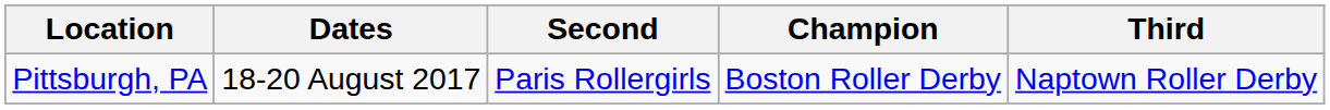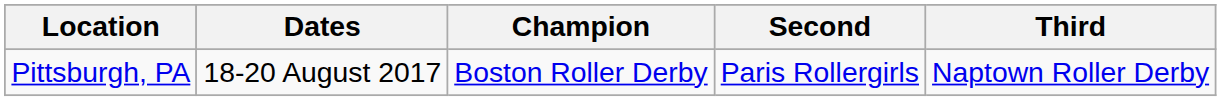columns swapped: Champion <-> Second
